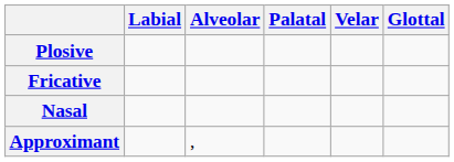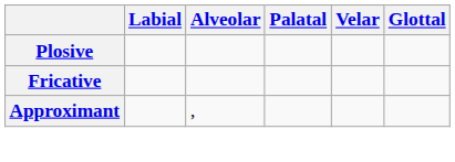- row: Nasal
